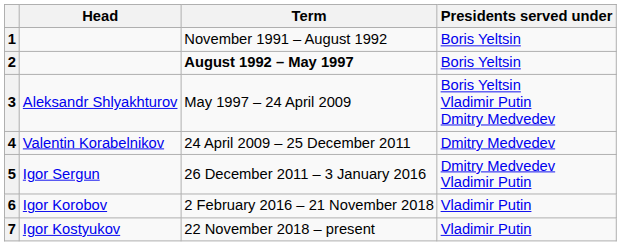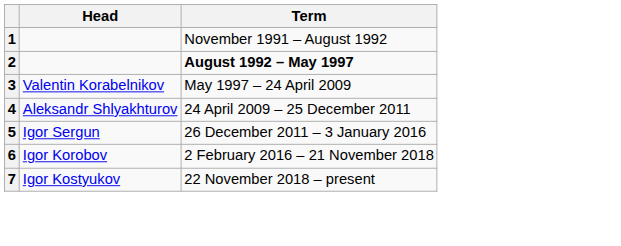- column: Presidents served under | Boris Yeltsin | Boris Yeltsin | Boris Yeltsin Vladimir Putin Dmitry Medvedev | Dmitry Medvedev | Dmitry Medvedev Vladimir Putin | Vladimir Putin | Vladimir Putin
3 | Head: Aleksandr Shlyakhturov -> Valentin Korabelnikov
4 | Head: Valentin Korabelnikov -> Aleksandr Shlyakhturov
